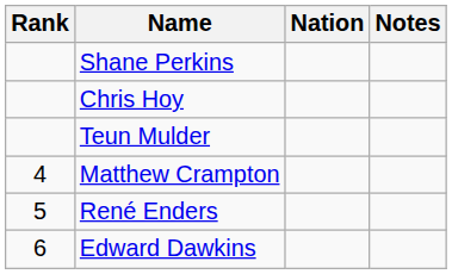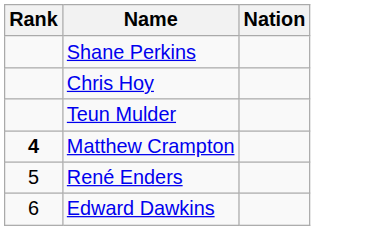- column: Notes
Matthew Crampton | Rank: normal -> bold
